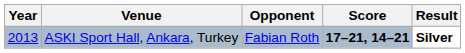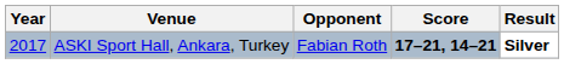ASKI Sport Hall, Ankara, Turkey | Year: 2013 -> 2017
